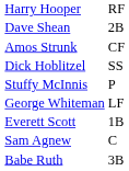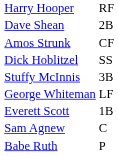Stuffy McInnis | column 2: P -> 3B
Babe Ruth | column 2: 3B -> P
